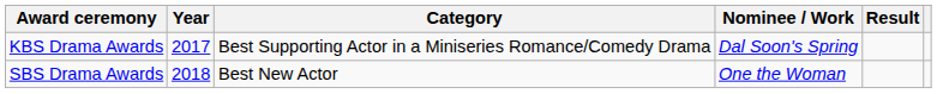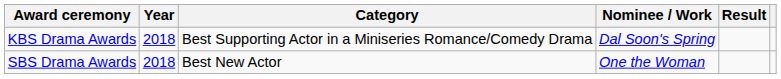KBS Drama Awards | Year: 2017 -> 2018
